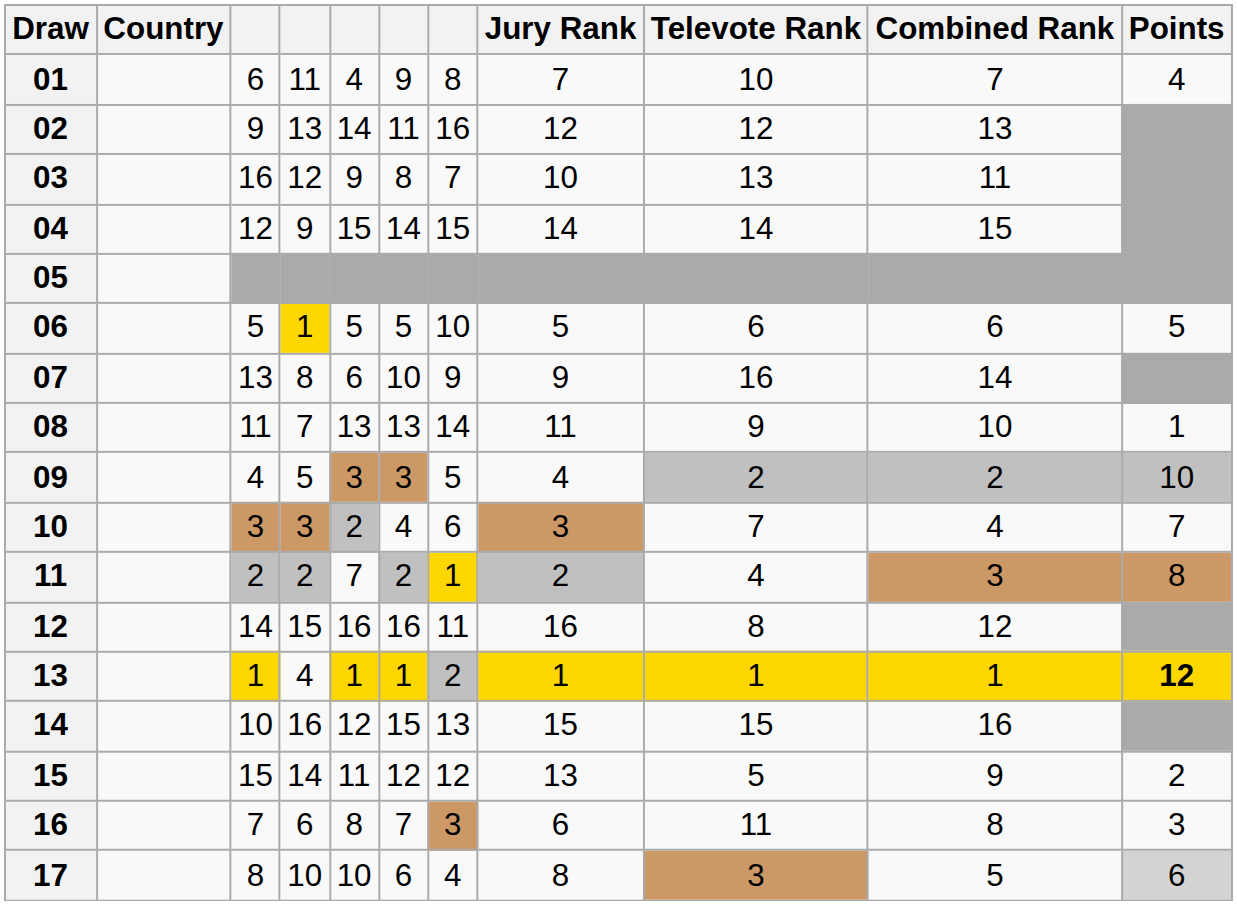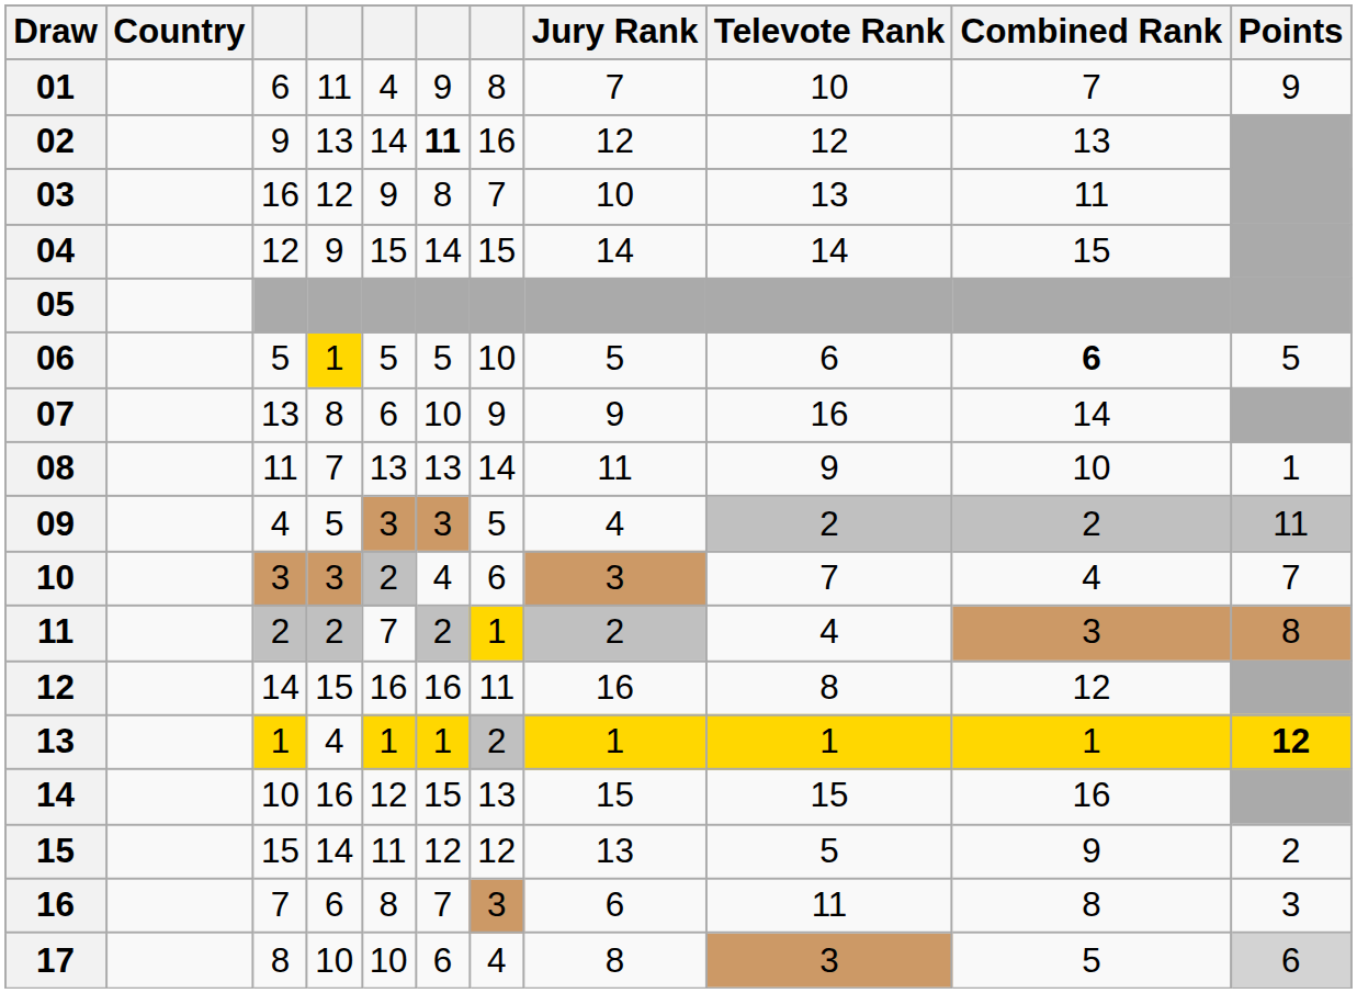01 | Points: 4 -> 9
02 | column 6: normal -> bold
06 | Combined Rank: normal -> bold
09 | Points: 10 -> 11
